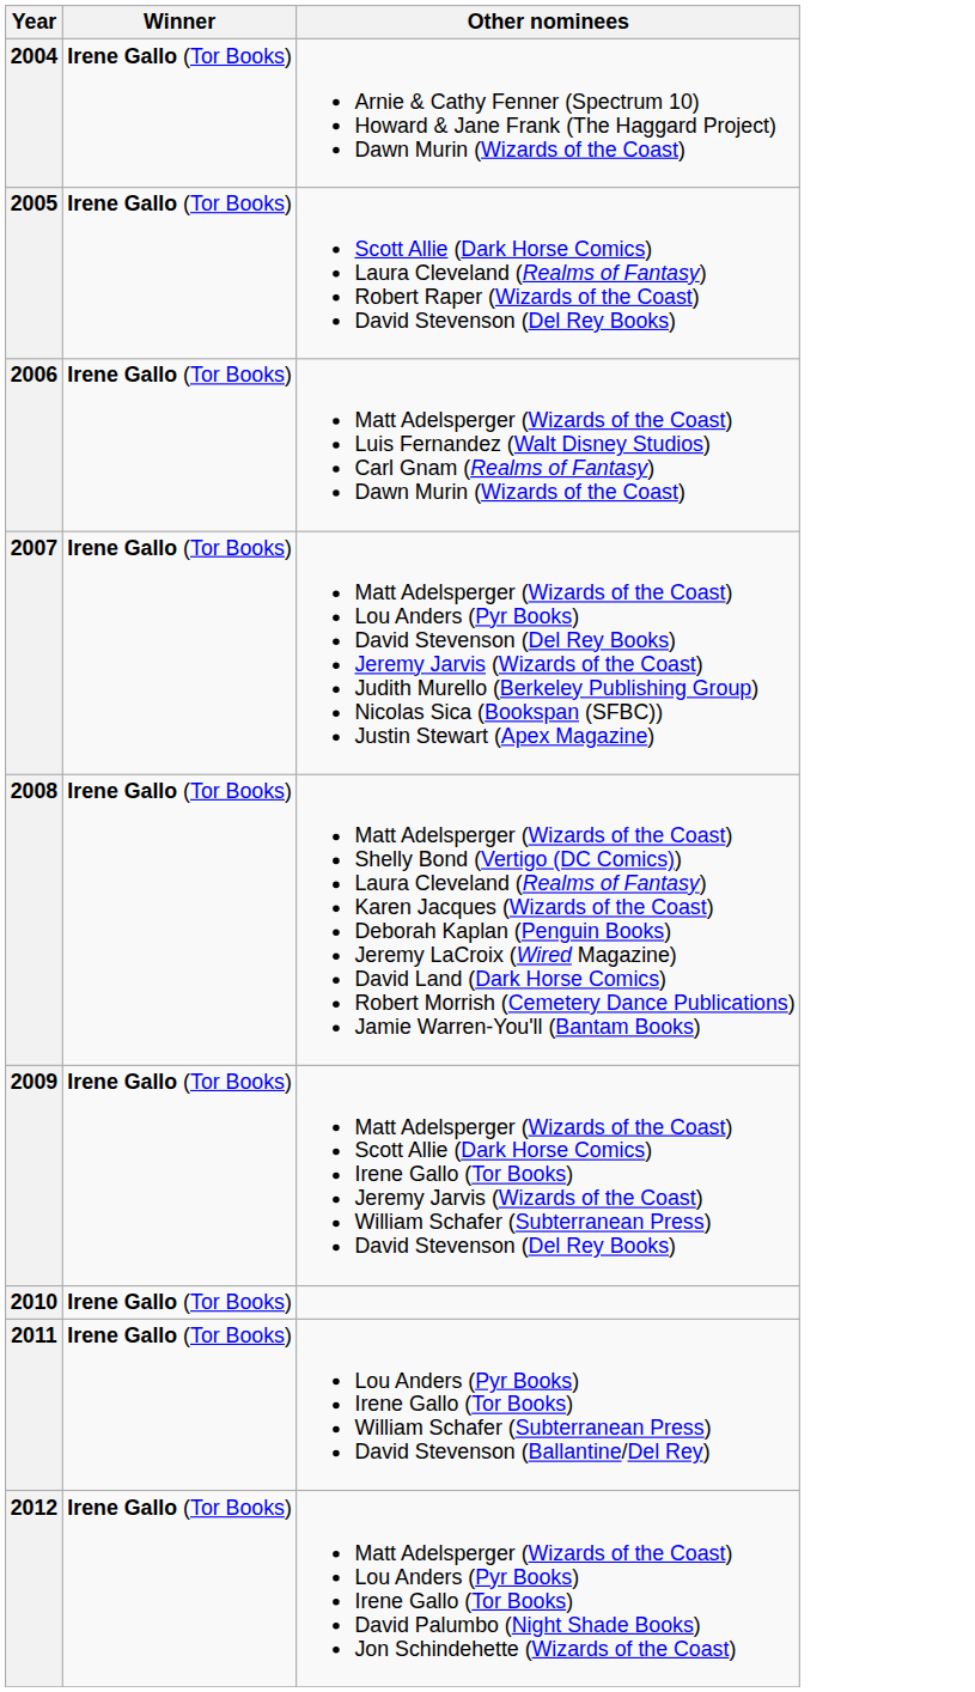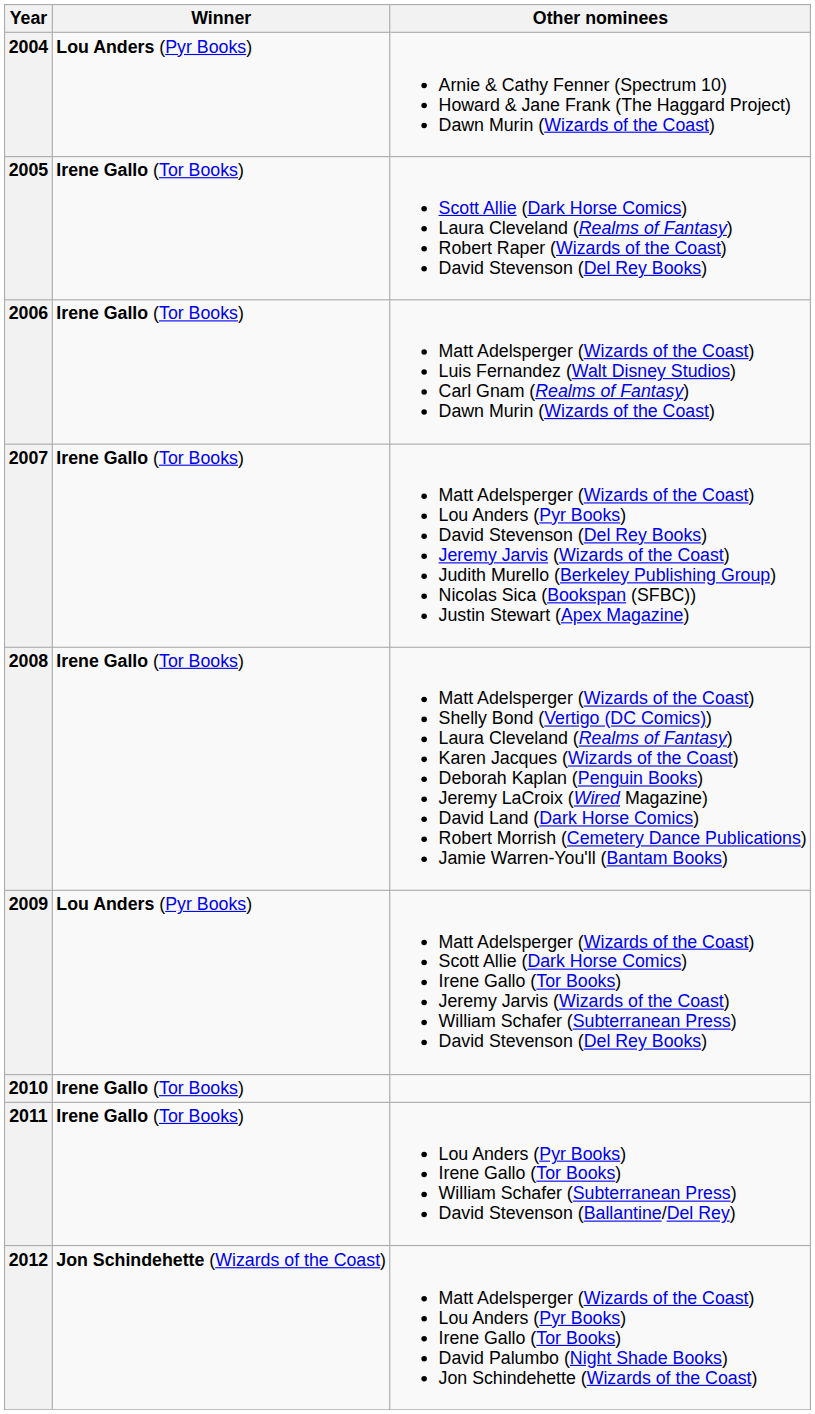2004 | Winner: Irene Gallo (Tor Books) -> Lou Anders (Pyr Books)
2009 | Winner: Irene Gallo (Tor Books) -> Lou Anders (Pyr Books)
2012 | Winner: Irene Gallo (Tor Books) -> Jon Schindehette (Wizards of the Coast)
